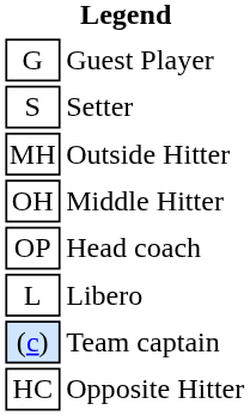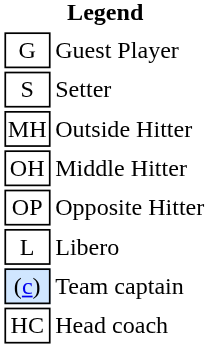OP | column 2: Head coach -> Opposite Hitter
HC | column 2: Opposite Hitter -> Head coach
